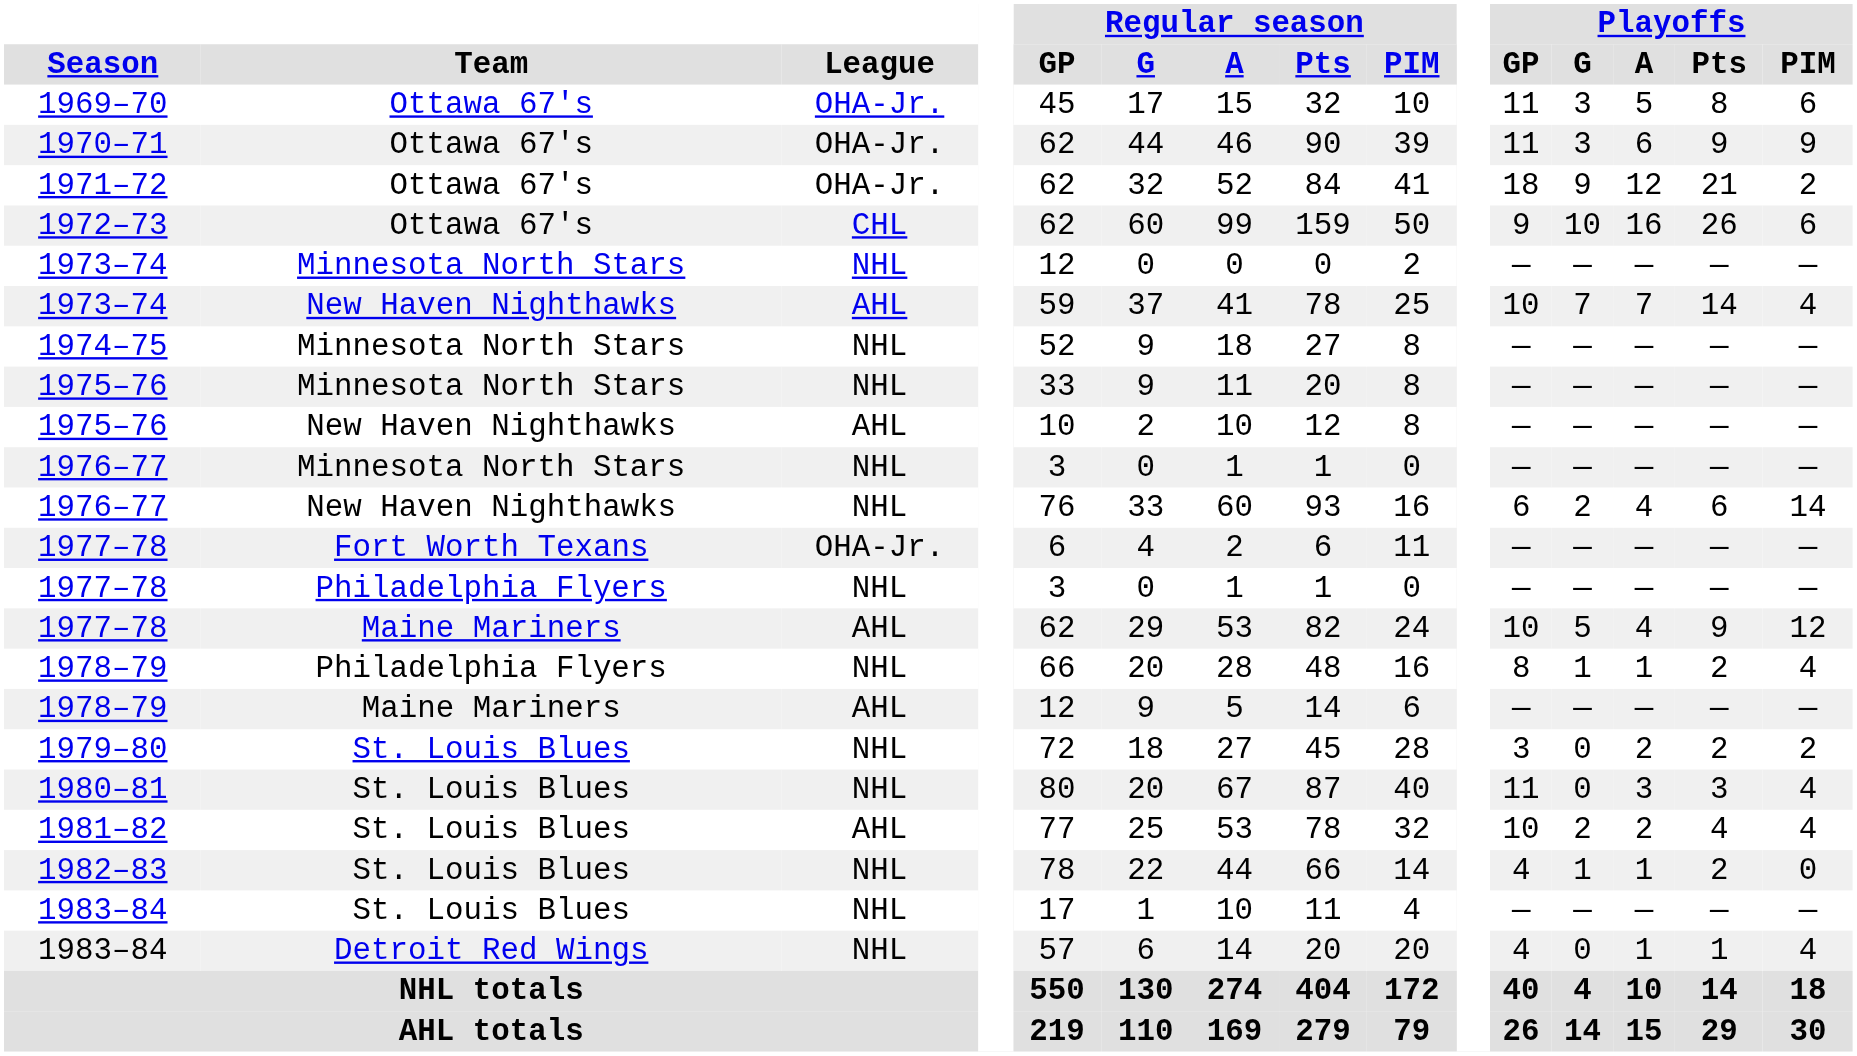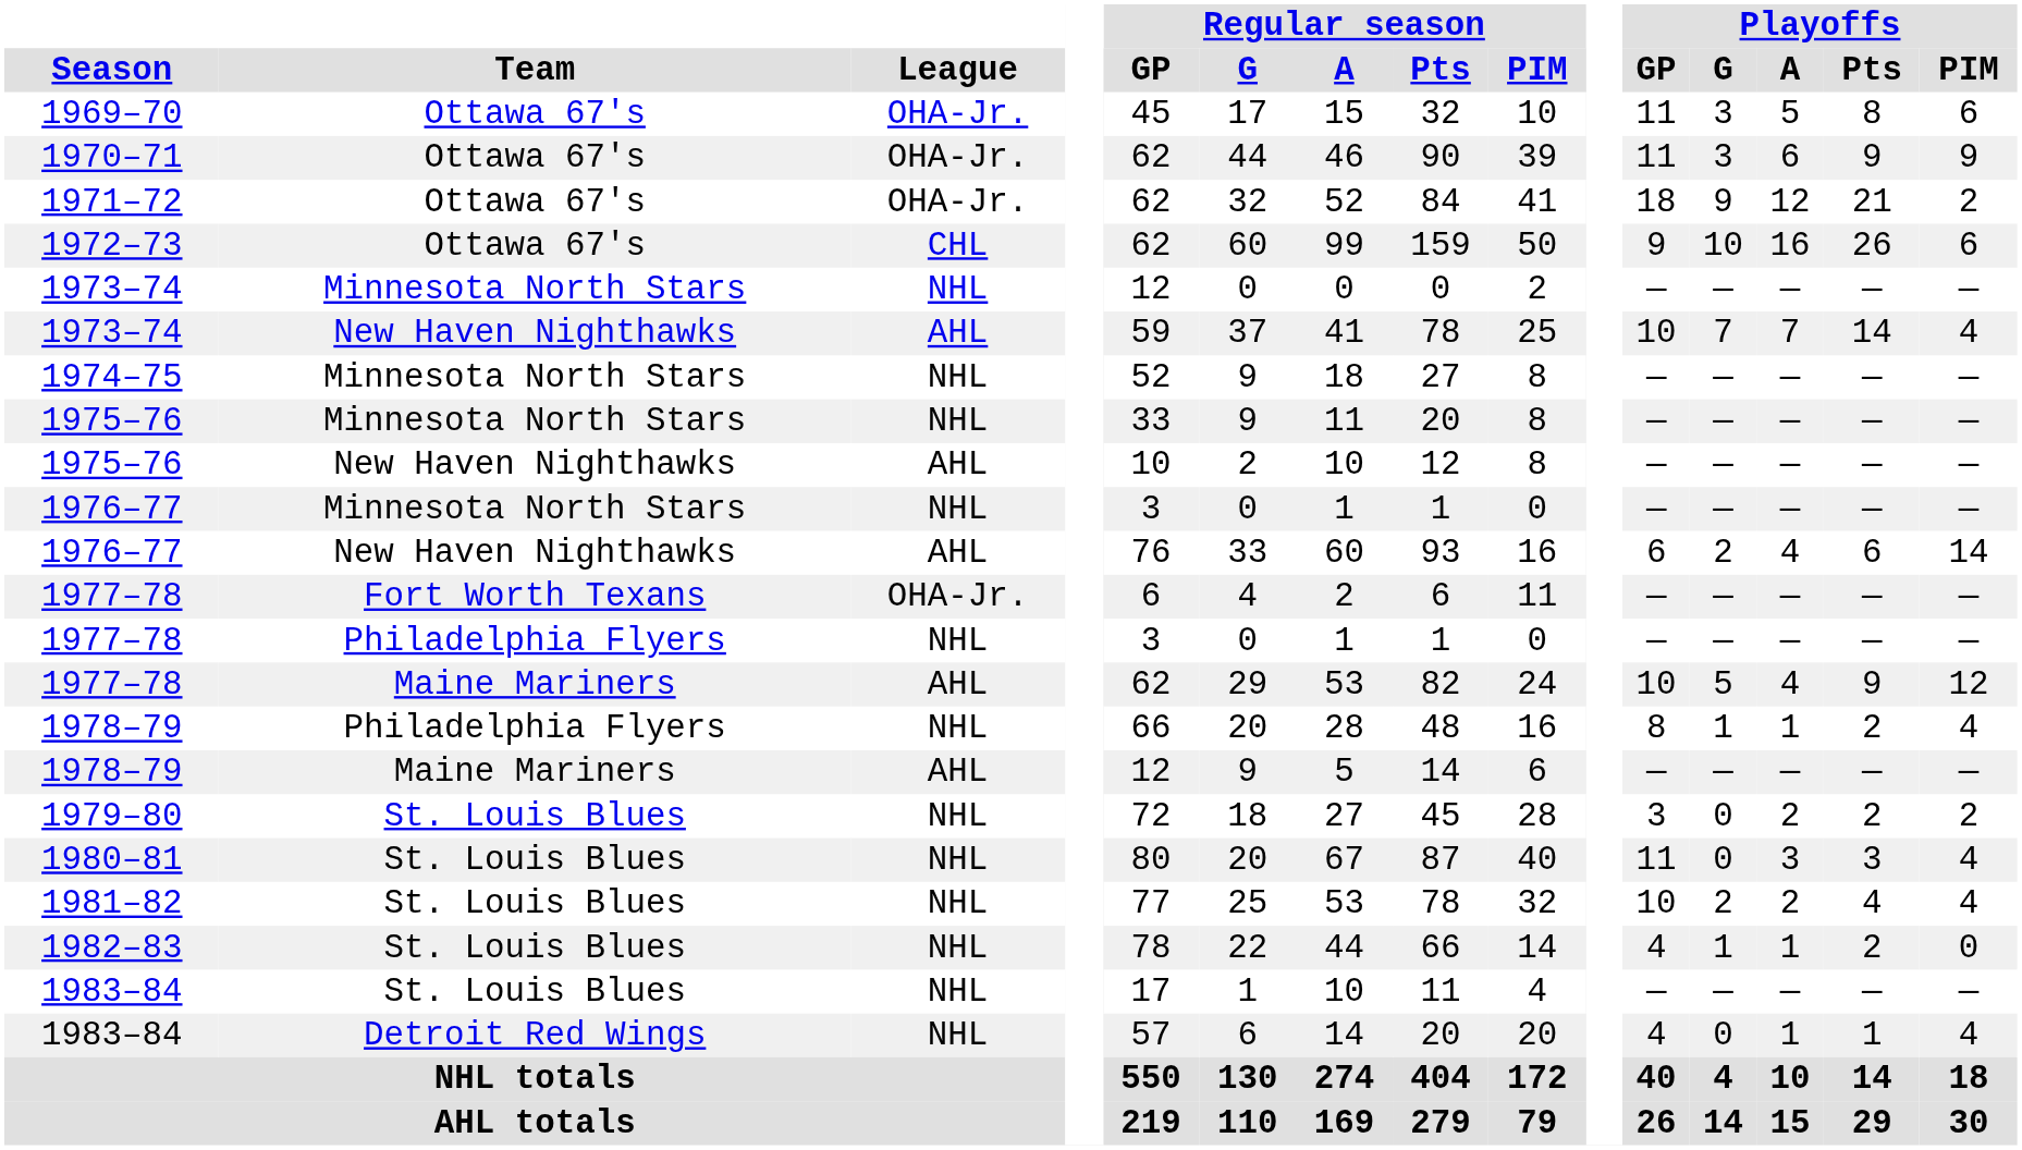1976–77 / New Haven Nighthawks | League: NHL -> AHL
1981–82 | League: AHL -> NHL
